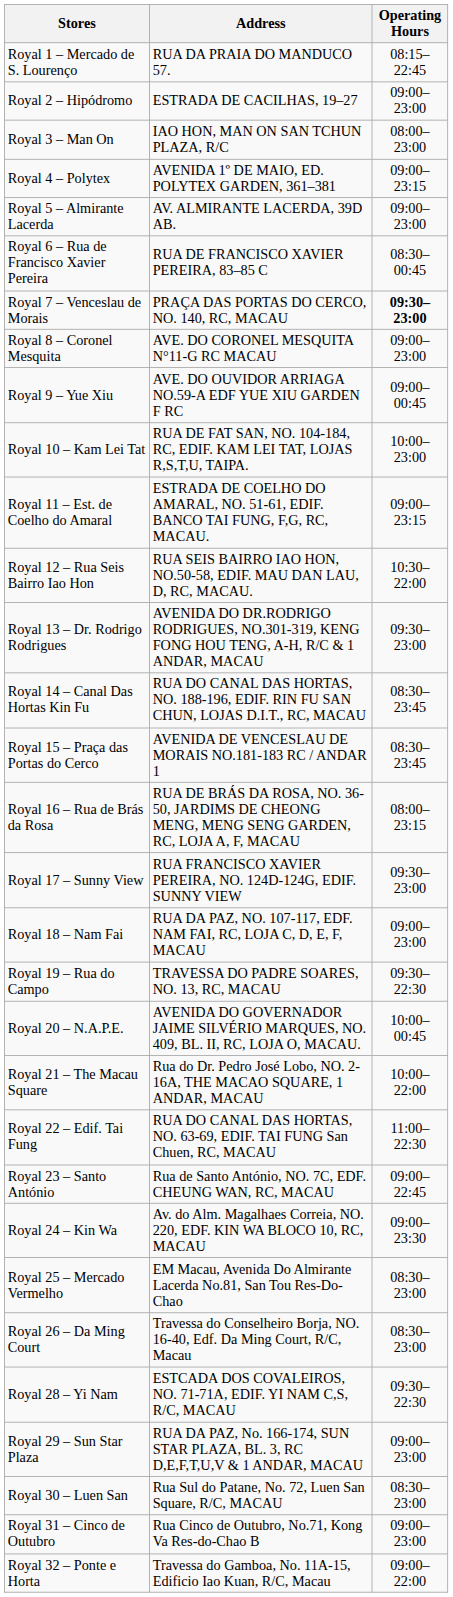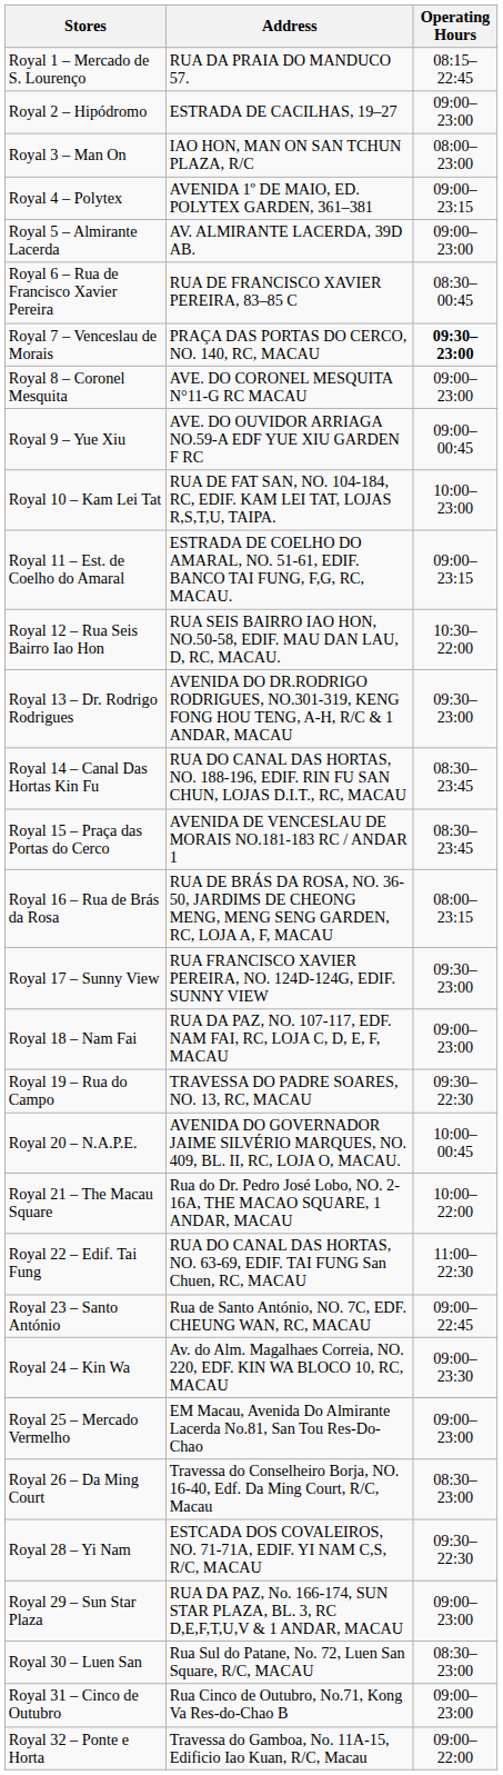Royal 25 – Mercado Vermelho | Operating Hours: 08:30–23:00 -> 09:00–23:00
